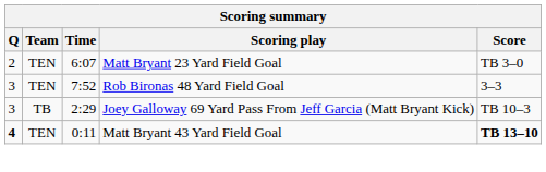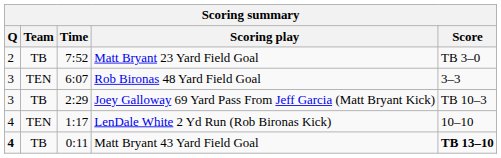Matt Bryant 23 Yard Field Goal | Team: TEN -> TB
Matt Bryant 23 Yard Field Goal | Time: 6:07 -> 7:52
Rob Bironas 48 Yard Field Goal | Time: 7:52 -> 6:07
+ row: 4 | TEN | 1:17 | LenDale White 2 Yd Run (Rob Bironas Kick) | 10–10
Matt Bryant 43 Yard Field Goal | Team: TEN -> TB
